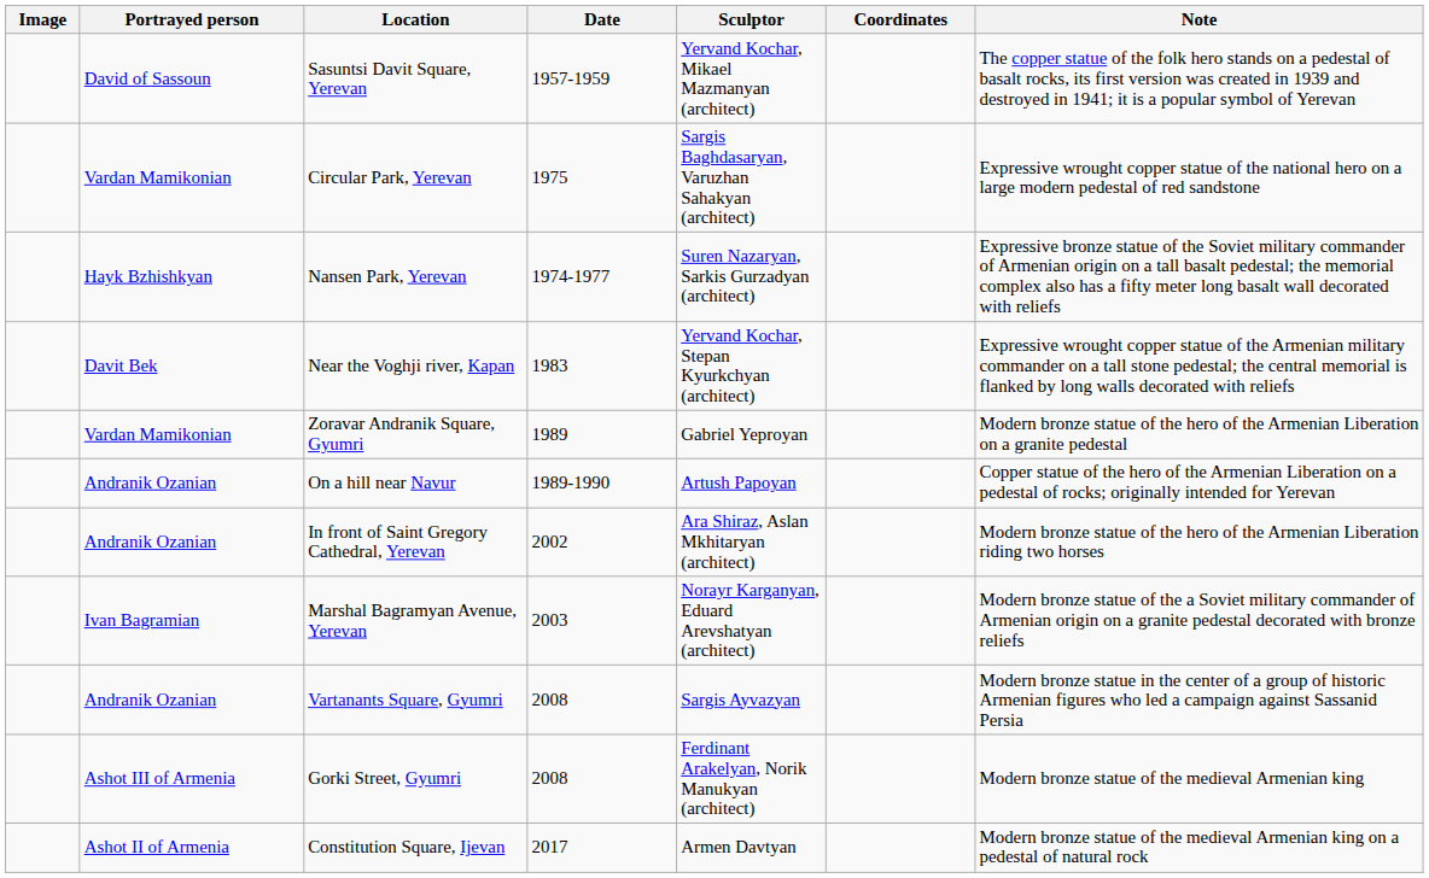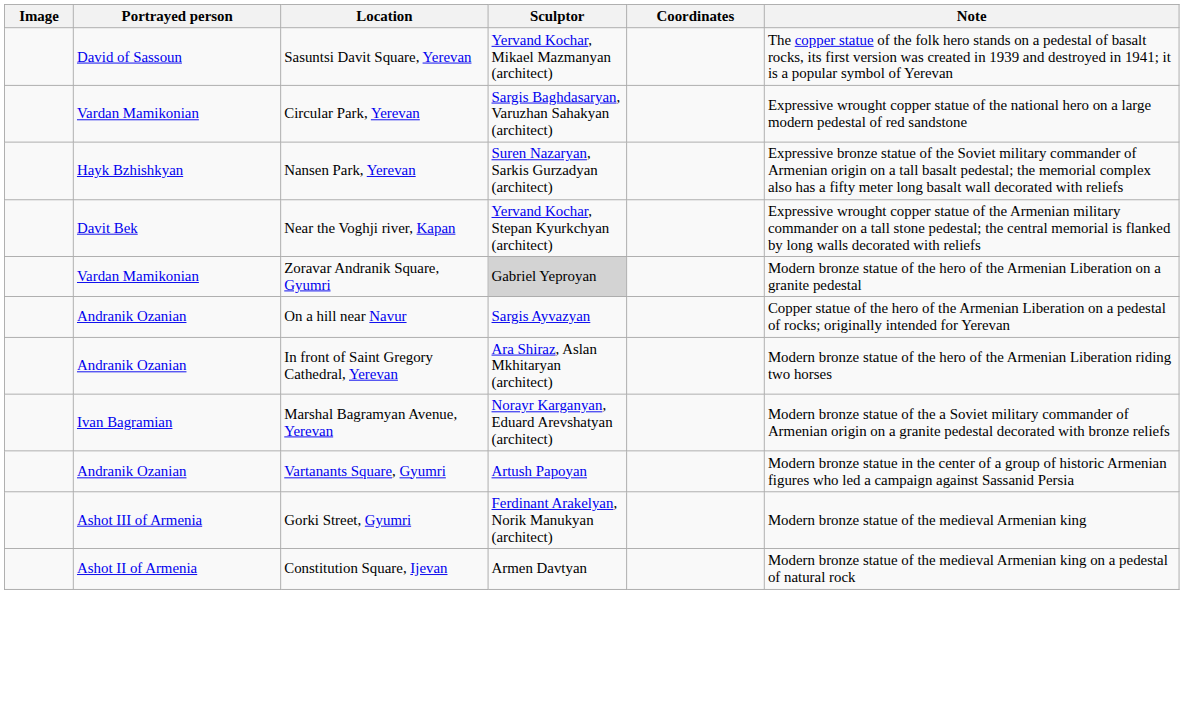- column: Date | 1957-1959 | 1975 | 1974-1977 | 1983 | 1989 | 1989-1990 | 2002 | 2003 | 2008 | 2008 | 2017
Zoravar Andranik Square, Gyumri | Sculptor: no background -> lightgrey background
On a hill near Navur | Sculptor: Artush Papoyan -> Sargis Ayvazyan
Vartanants Square, Gyumri | Sculptor: Sargis Ayvazyan -> Artush Papoyan
